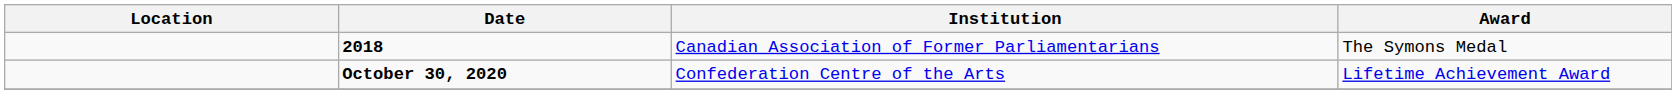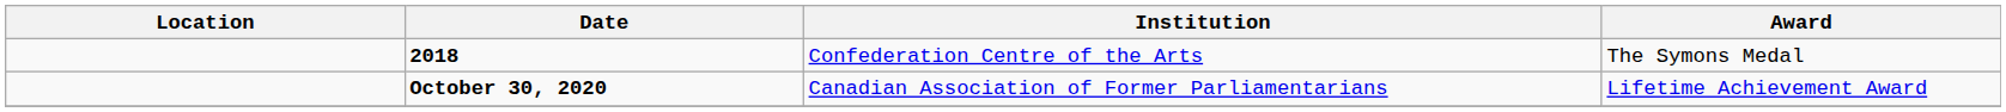2018 | Institution: Canadian Association of Former Parliamentarians -> Confederation Centre of the Arts
October 30, 2020 | Institution: Confederation Centre of the Arts -> Canadian Association of Former Parliamentarians
